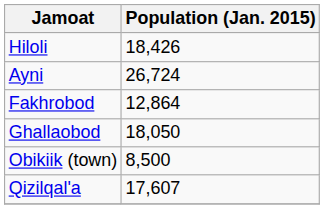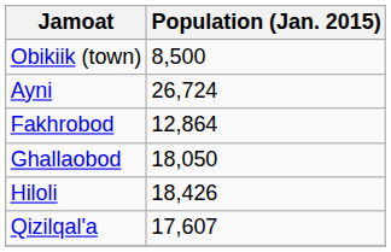rows swapped: Obikiik (town) <-> Hiloli
